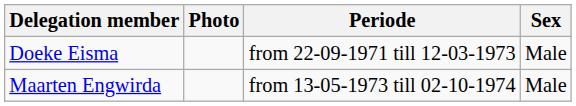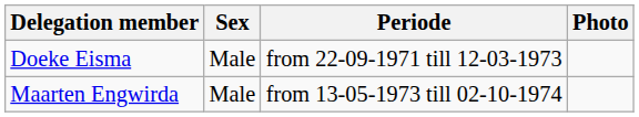columns swapped: Sex <-> Photo
